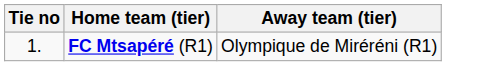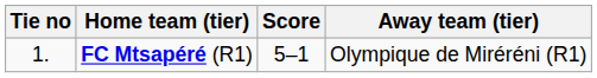+ column: Score | 5–1
